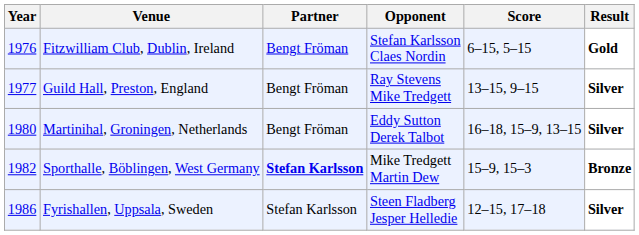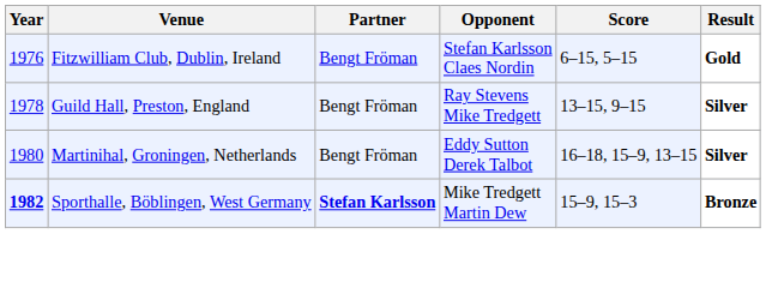Guild Hall, Preston, England | Year: 1977 -> 1978
Sporthalle, Böblingen, West Germany | Year: normal -> bold
- row: 1986 | Fyrishallen, Uppsala, Sweden | Stefan Karlsson | Steen Fladberg Jesper Helledie | 12–15, 17–18 | Silver
